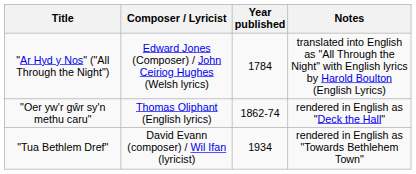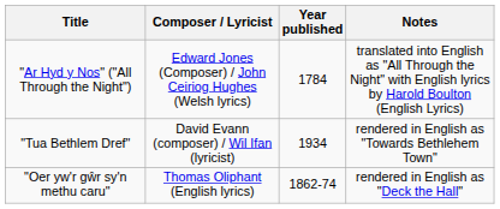rows swapped: "Oer yw'r gŵr sy'n methu caru" <-> "Tua Bethlem Dref"
